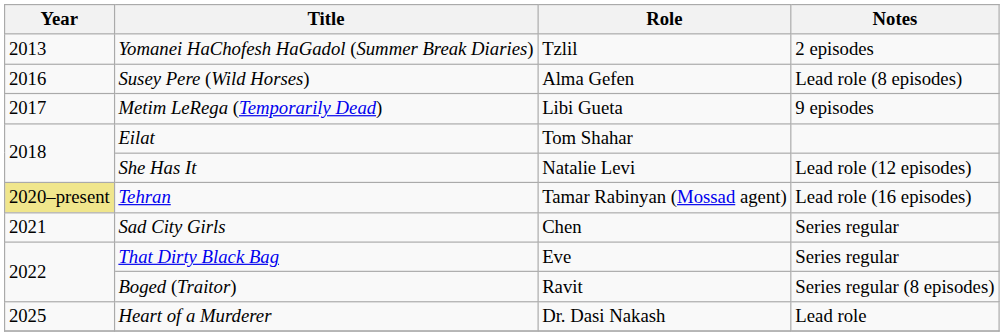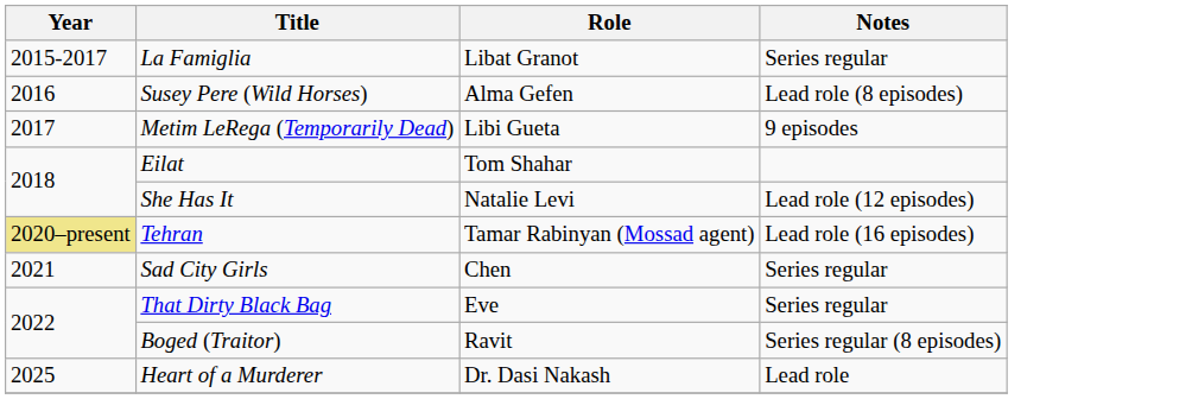- row: 2013 | Yomanei HaChofesh HaGadol (Summer Break Diaries) | Tzlil | 2 episodes
+ row: 2015-2017 | La Famiglia | Libat Granot | Series regular
